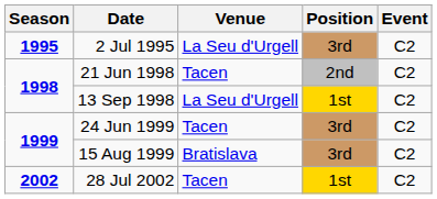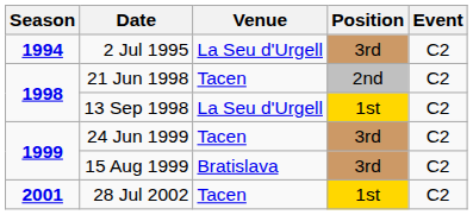2 Jul 1995 | Season: 1995 -> 1994
28 Jul 2002 | Season: 2002 -> 2001
